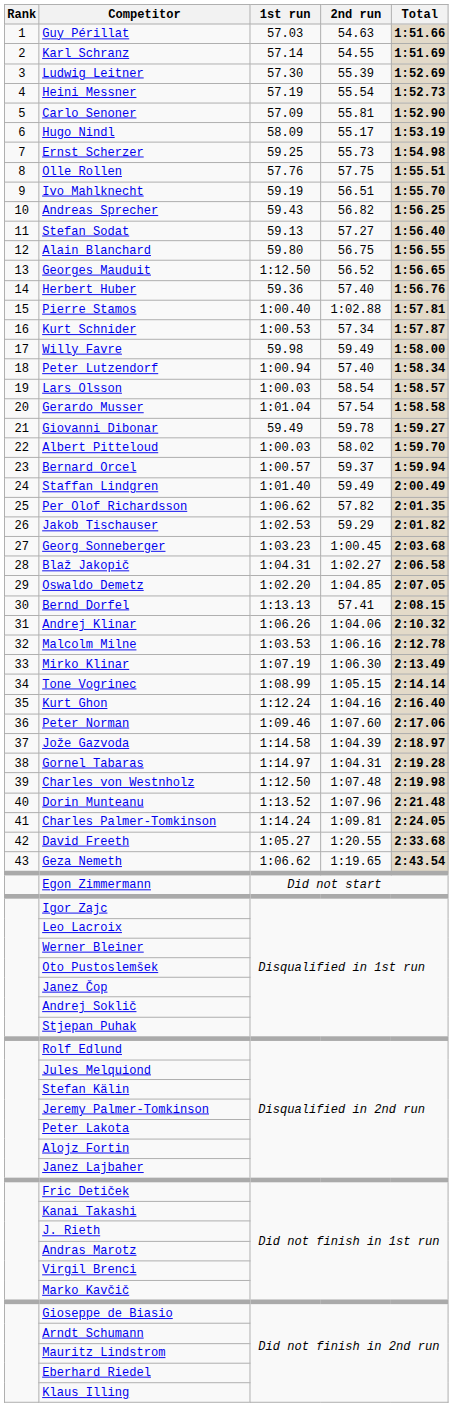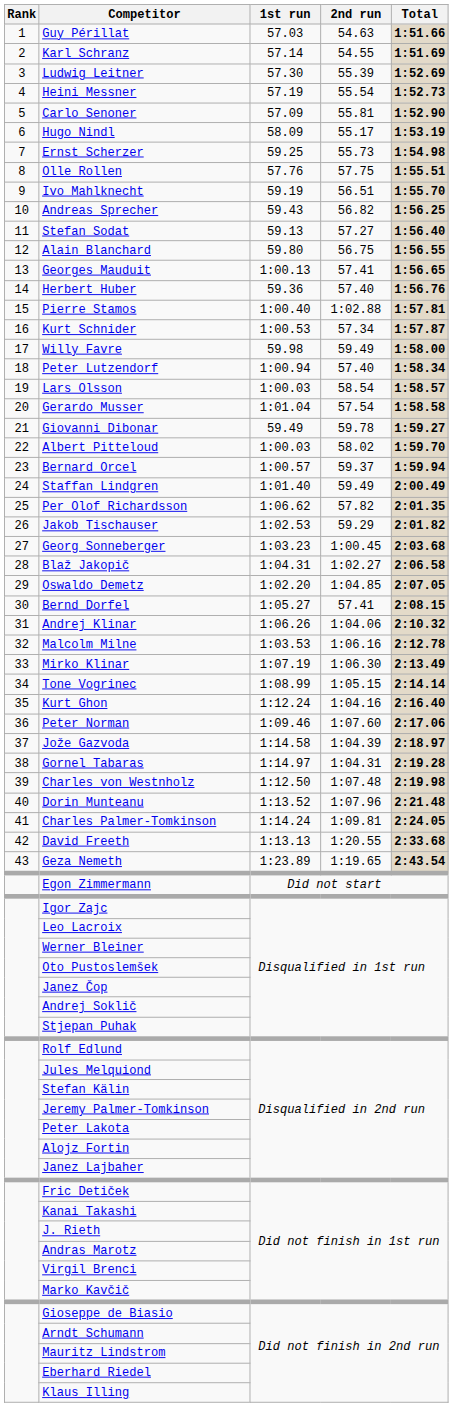Georges Mauduit | 1st run: 1:12.50 -> 1:00.13
Georges Mauduit | 2nd run: 56.52 -> 57.41
Bernd Dorfel | 1st run: 1:13.13 -> 1:05.27
David Freeth | 1st run: 1:05.27 -> 1:13.13
Geza Nemeth | 1st run: 1:06.62 -> 1:23.89
